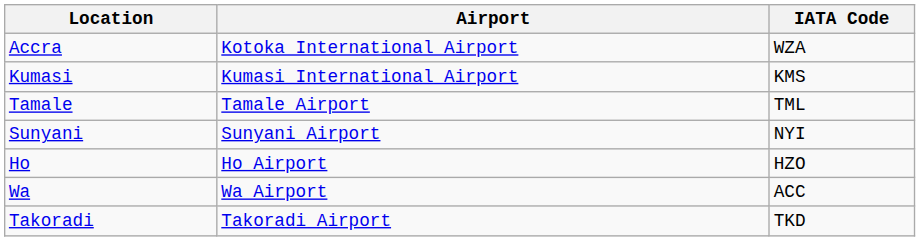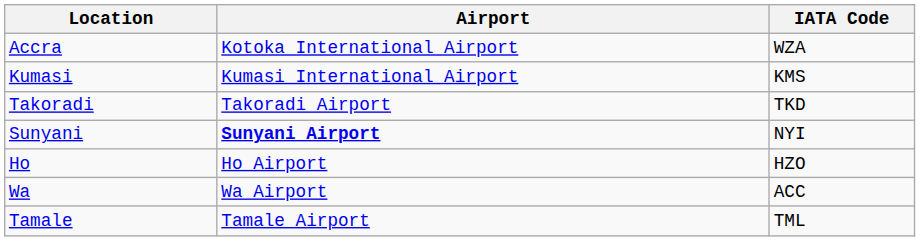rows swapped: Takoradi <-> Tamale
Sunyani | Airport: normal -> bold
